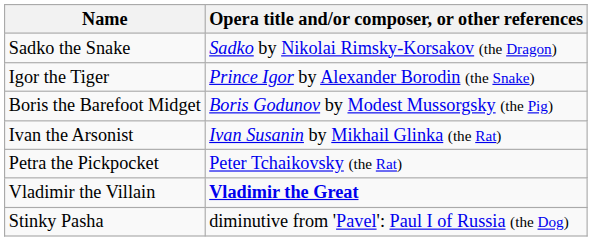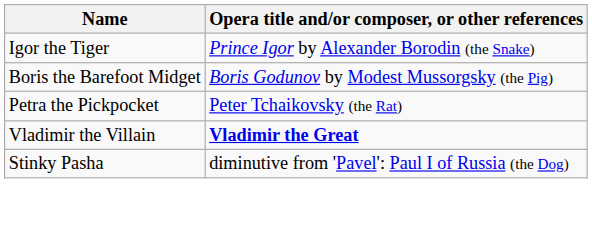- row: Sadko the Snake | Sadko by Nikolai Rimsky-Korsakov (the Dragon)
- row: Ivan the Arsonist | Ivan Susanin by Mikhail Glinka (the Rat)
